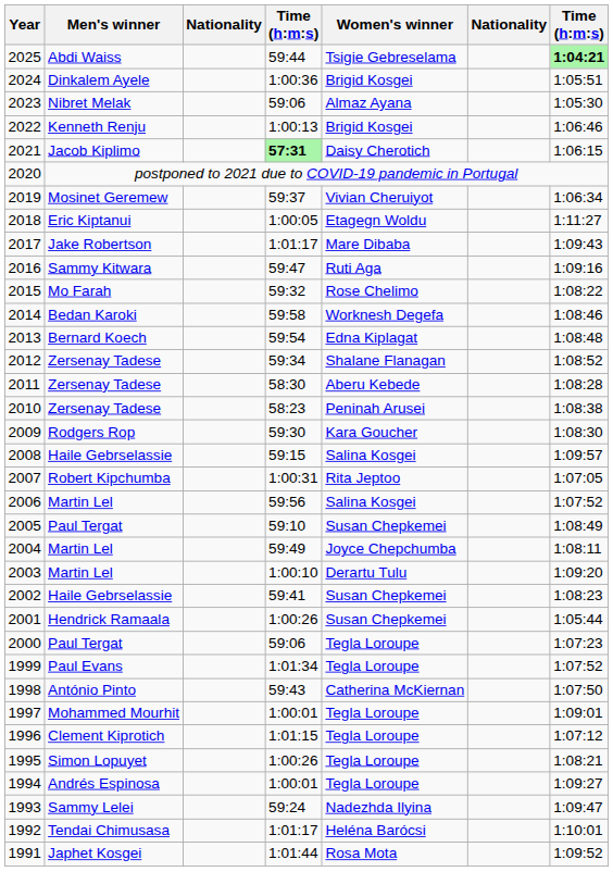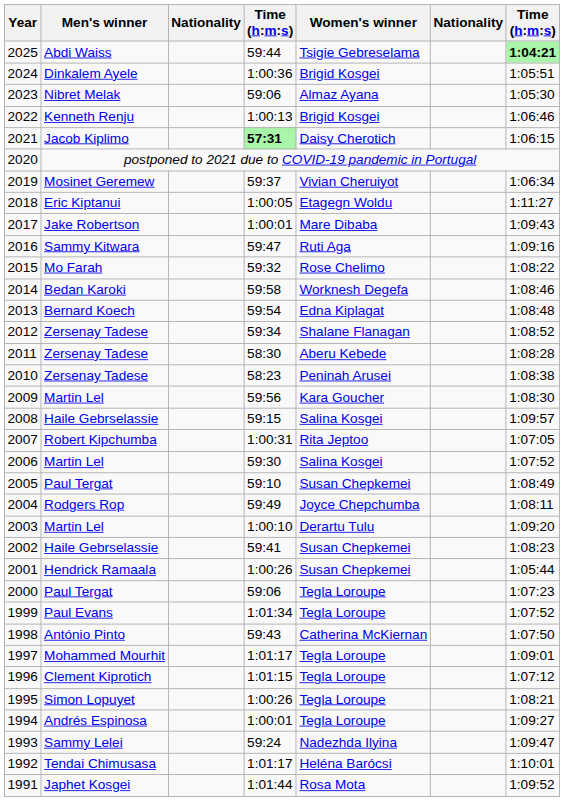2017 | column 4: 1:01:17 -> 1:00:01
2009 | Men's winner: Rodgers Rop -> Martin Lel
2009 | column 4: 59:30 -> 59:56
2006 | column 4: 59:56 -> 59:30
2004 | Men's winner: Martin Lel -> Rodgers Rop
1997 | column 4: 1:00:01 -> 1:01:17
